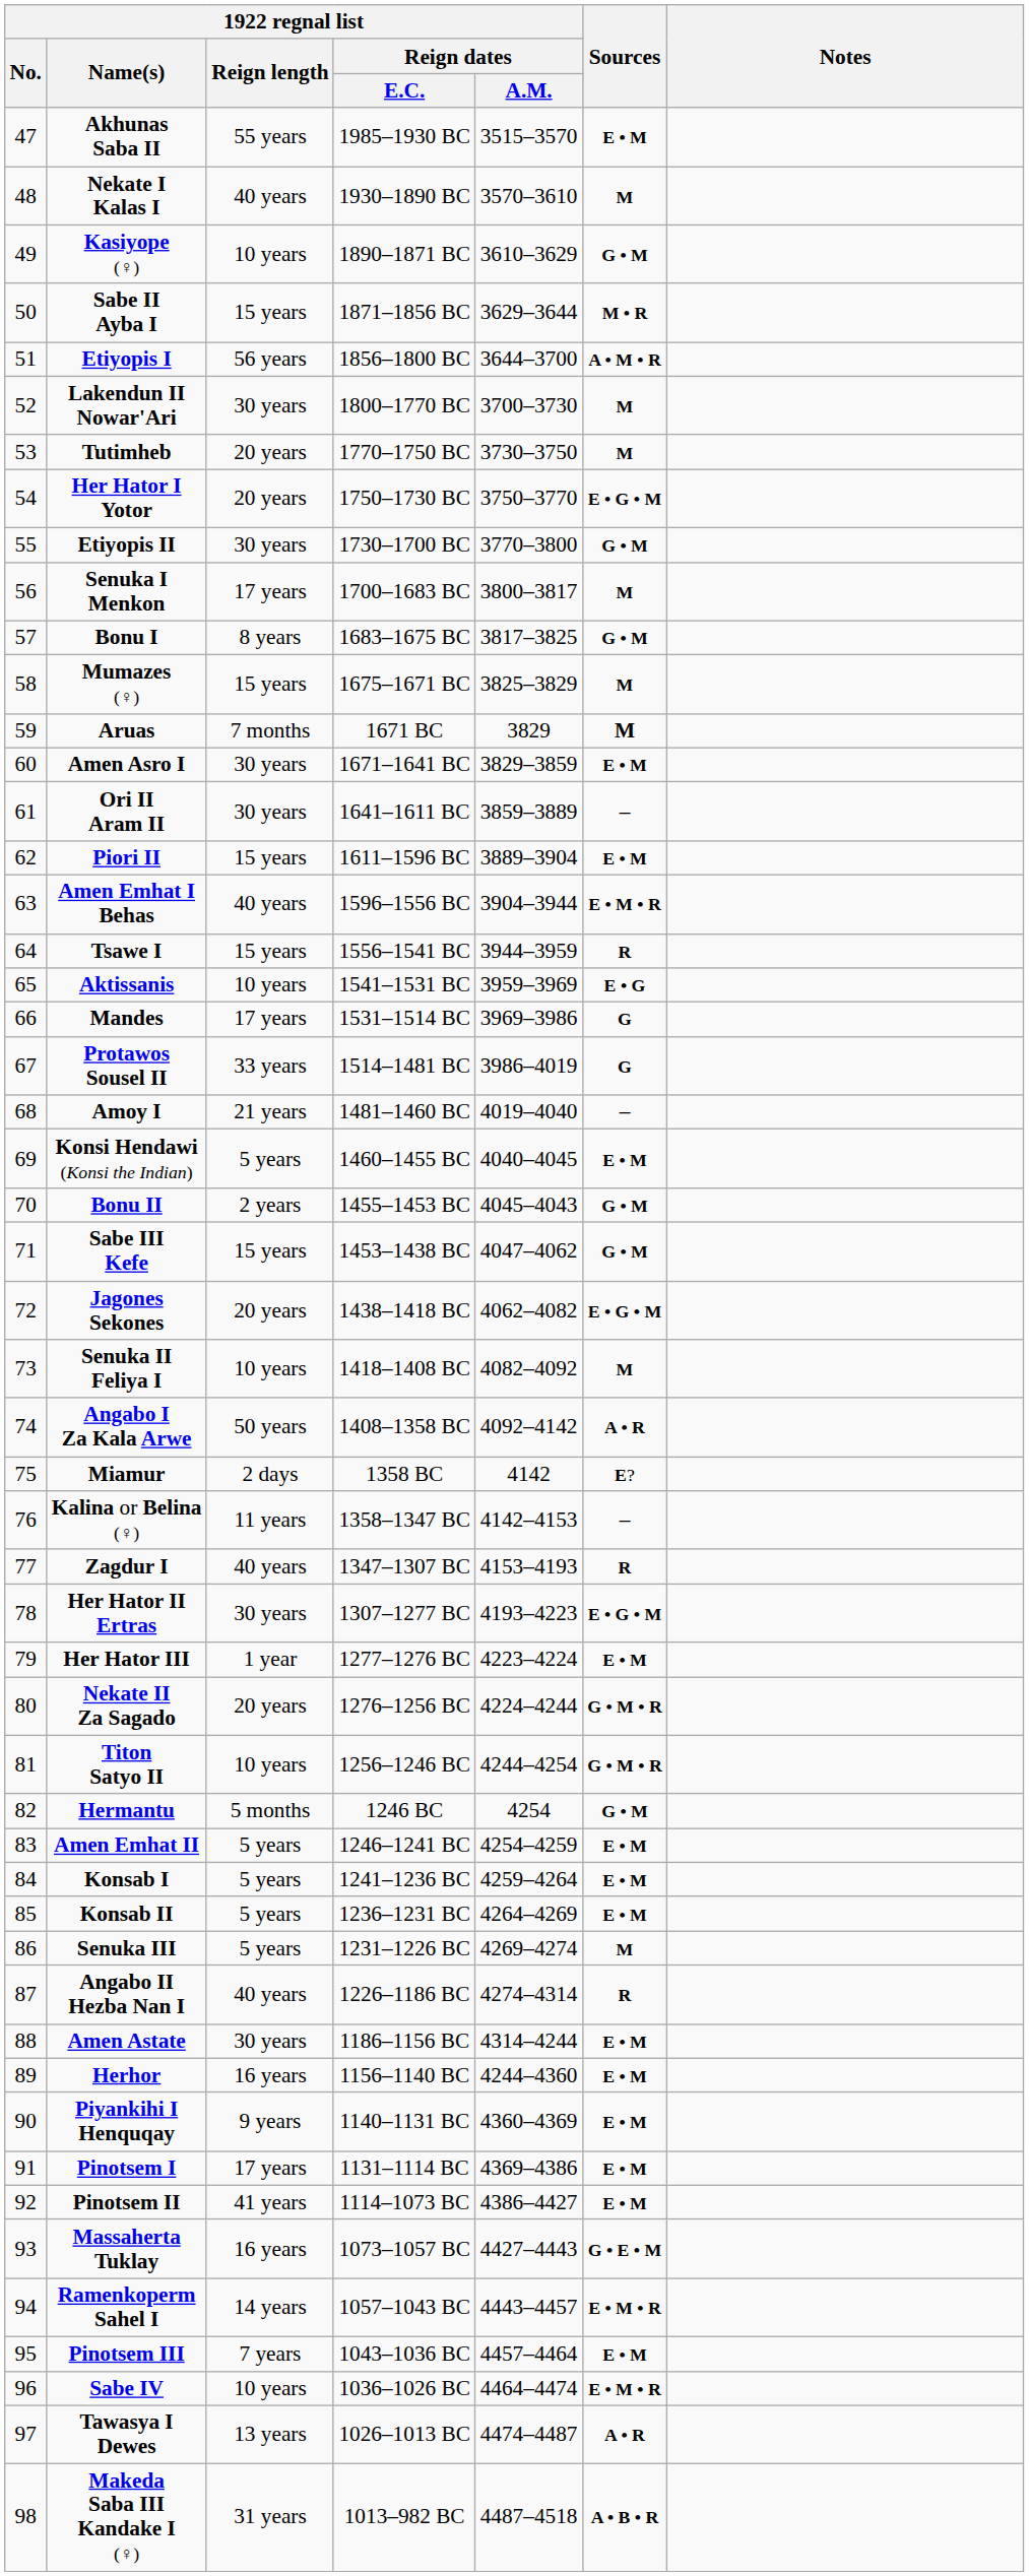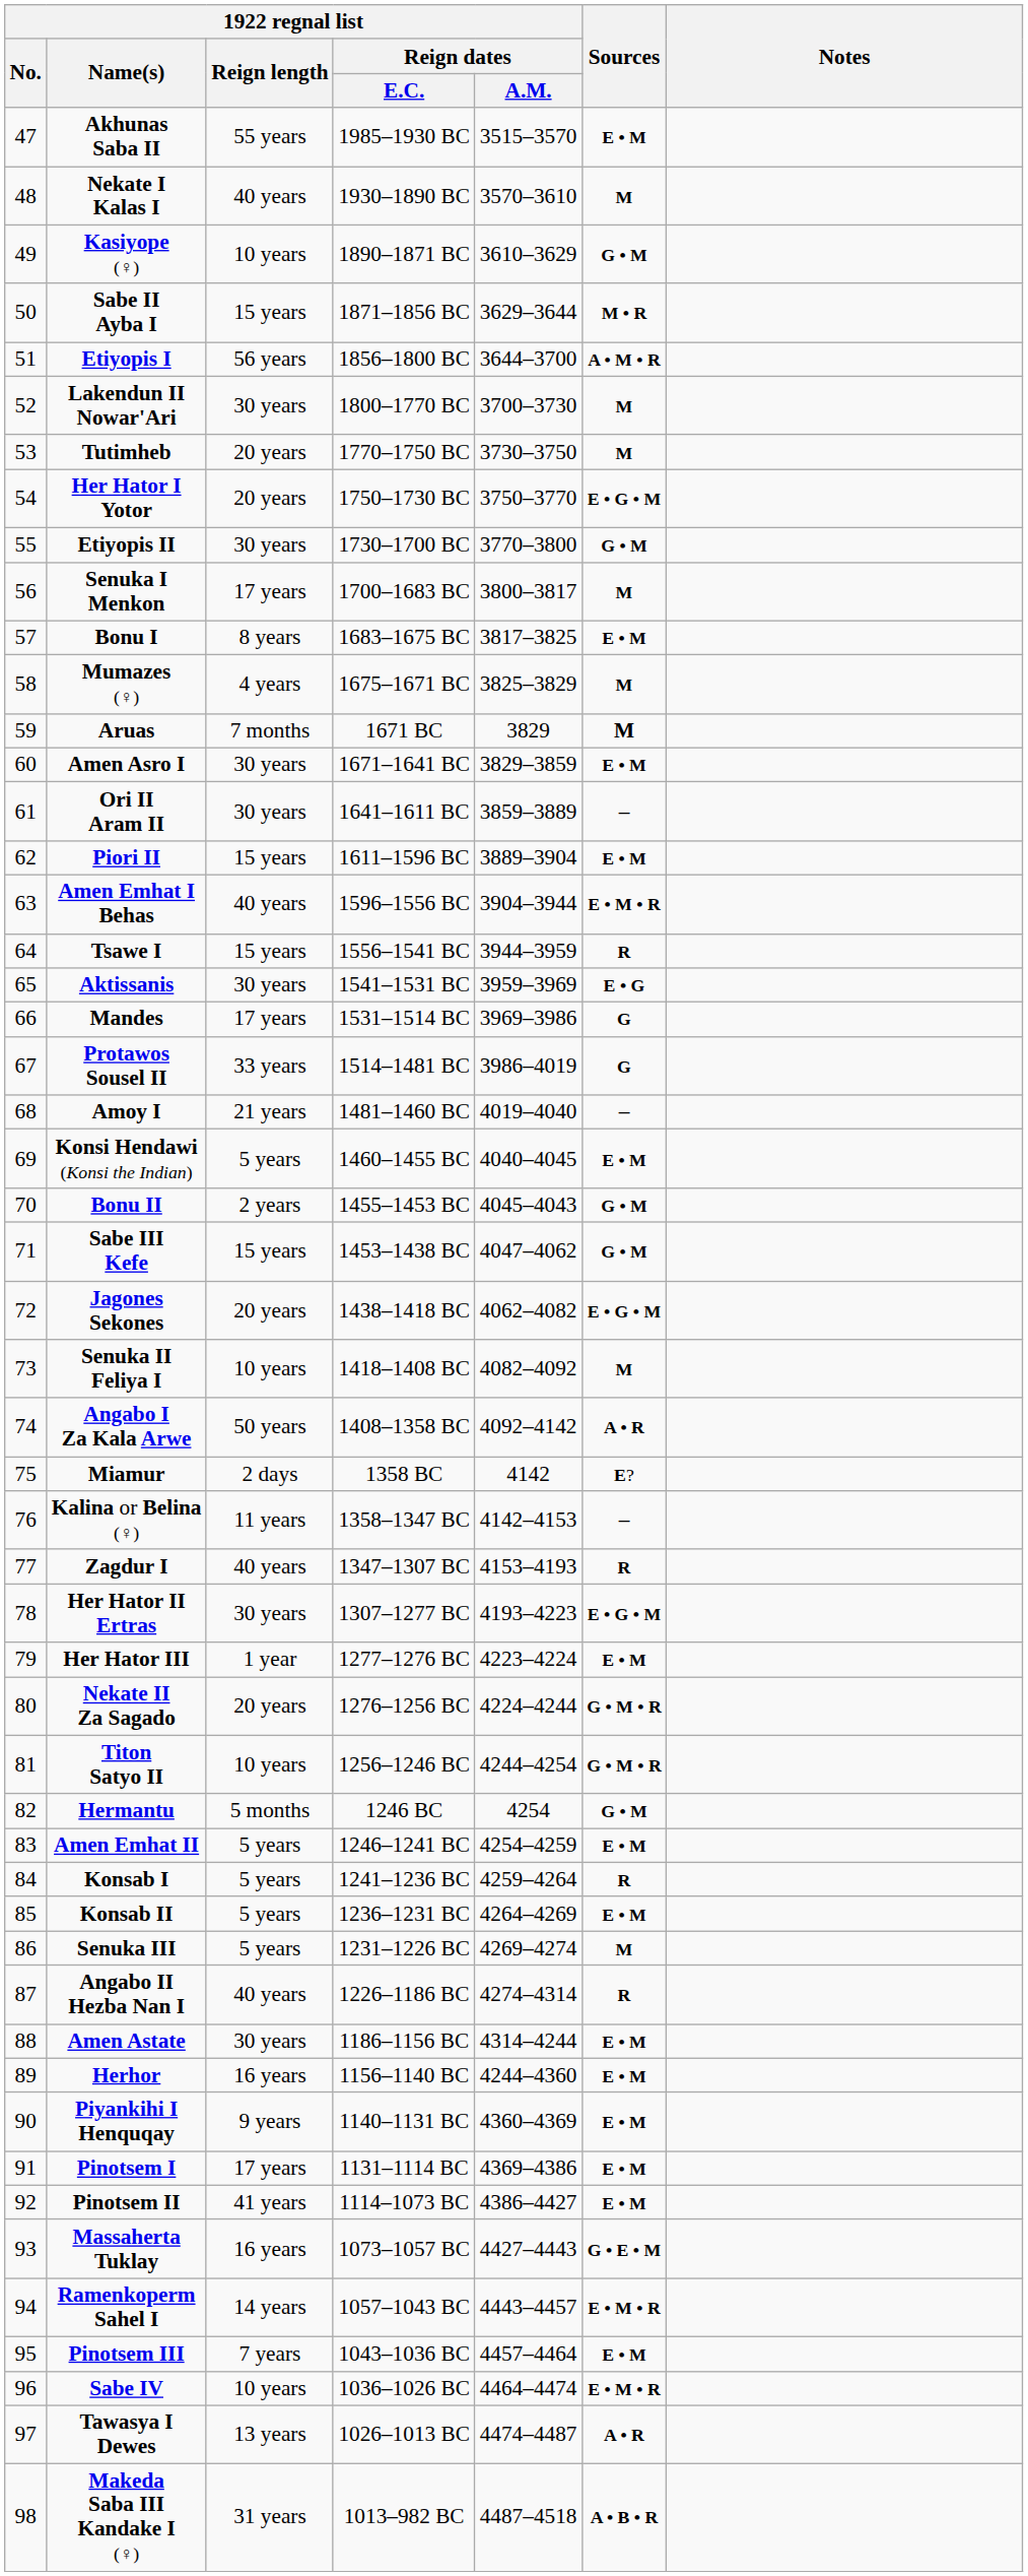Bonu I | Sources: G • M -> E • M
Mumazes (♀) | 1922 regnal list / Reign length: 15 years -> 4 years
Aktissanis | 1922 regnal list / Reign length: 10 years -> 30 years
Konsab I | Sources: E • M -> R
